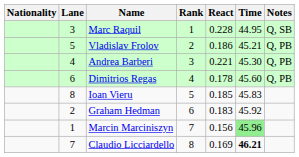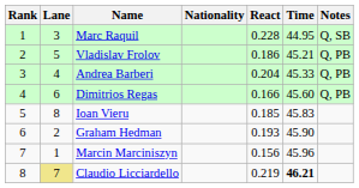columns swapped: Rank <-> Nationality
Andrea Barberi | React: 0.221 -> 0.204
Andrea Barberi | Time: 45.30 -> 45.33
Dimitrios Regas | React: 0.178 -> 0.166
Graham Hedman | React: 0.183 -> 0.193
Graham Hedman | Time: 45.92 -> 45.90
Marcin Marciniszyn | Time: lightgreen background -> no background
Claudio Licciardello | Lane: no background -> khaki background
Claudio Licciardello | React: 0.169 -> 0.219
